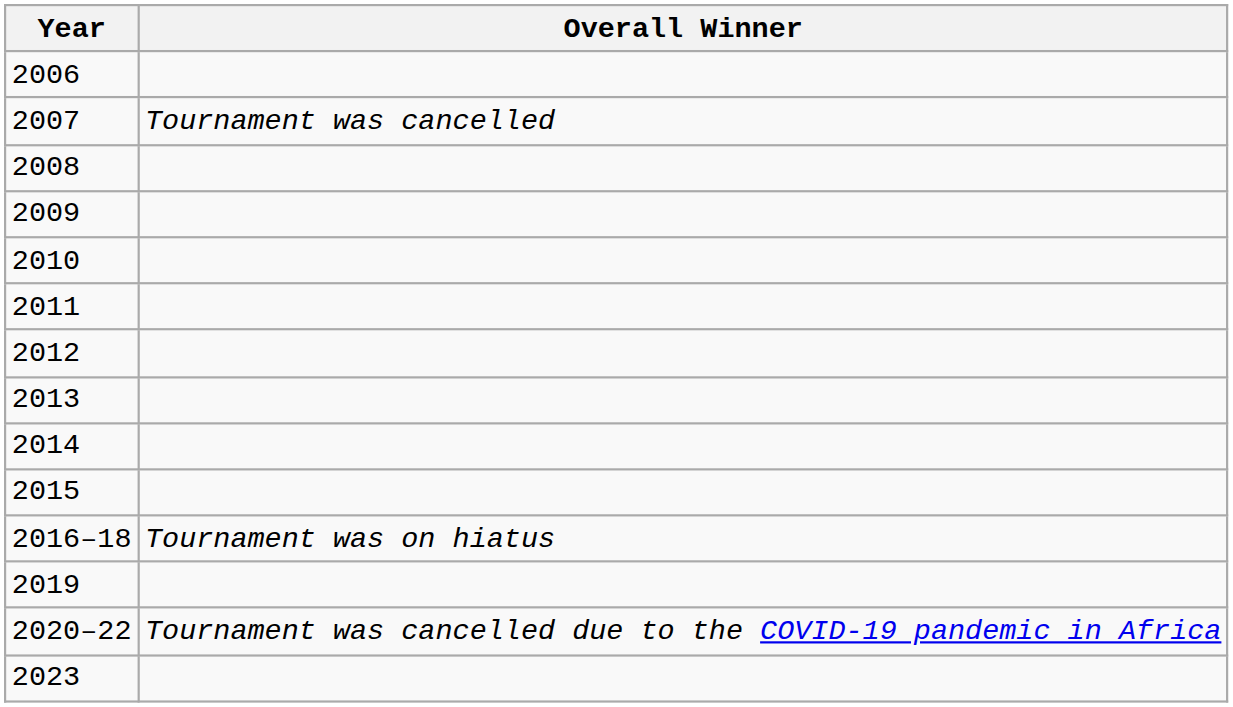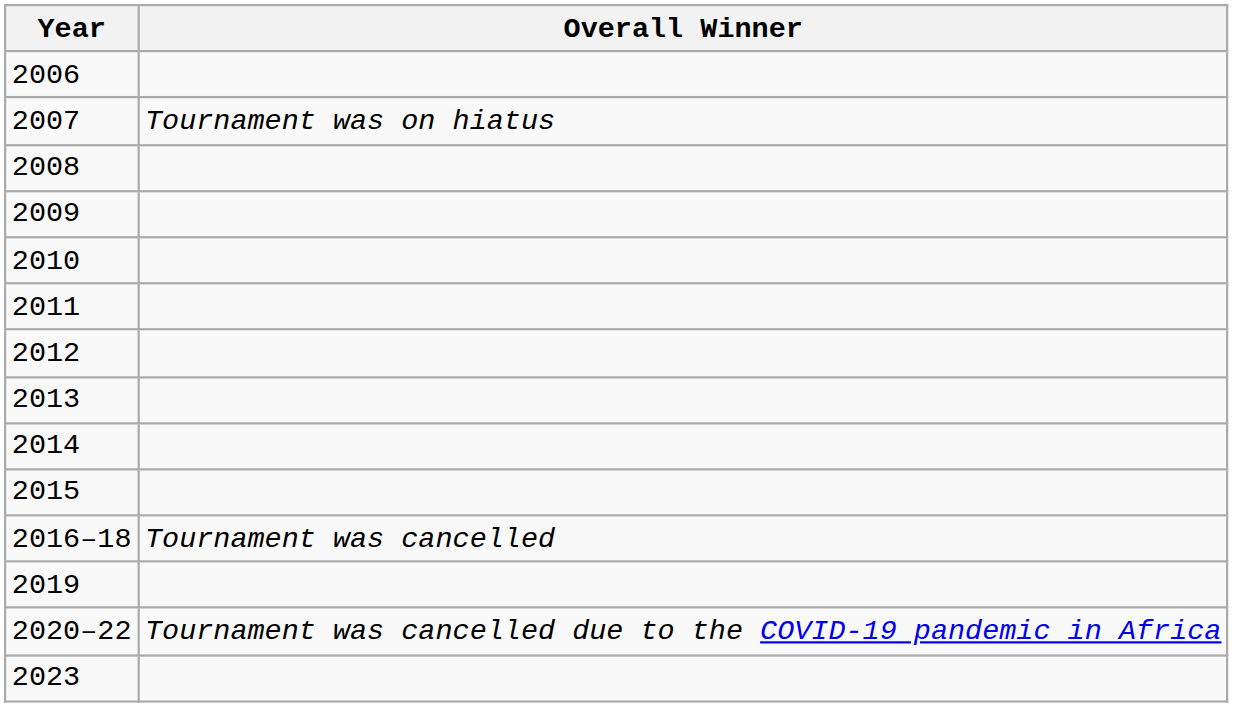2007 | Overall Winner: Tournament was cancelled -> Tournament was on hiatus
2016–18 | Overall Winner: Tournament was on hiatus -> Tournament was cancelled
